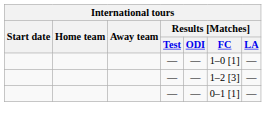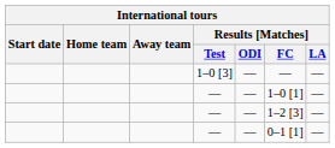+ row: 1–0 [3] | — | — | —
